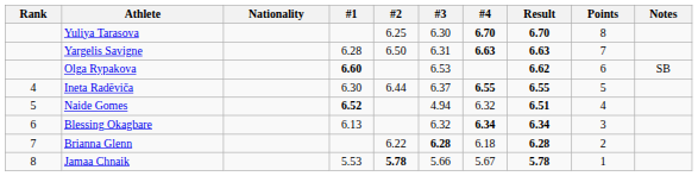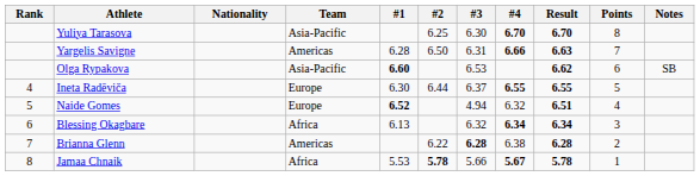+ column: Team | Asia-Pacific | Americas | Asia-Pacific | Europe | Europe | Africa | Americas | Africa
Yargelis Savigne | #4: 6.63 -> 6.66
Brianna Glenn | #4: 6.18 -> 6.38
Jamaa Chnaik | #4: normal -> bold
